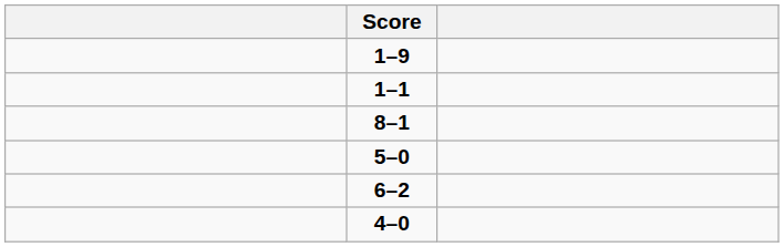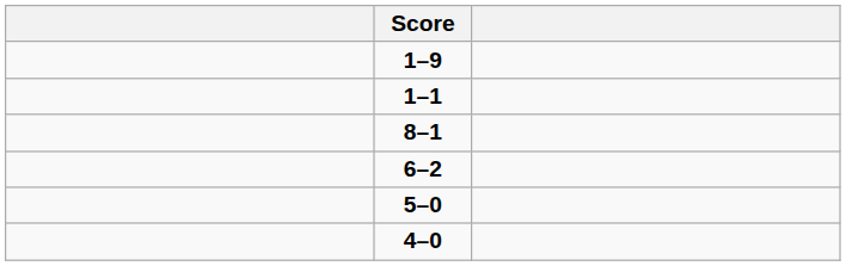rows swapped: 5–0 <-> 6–2
